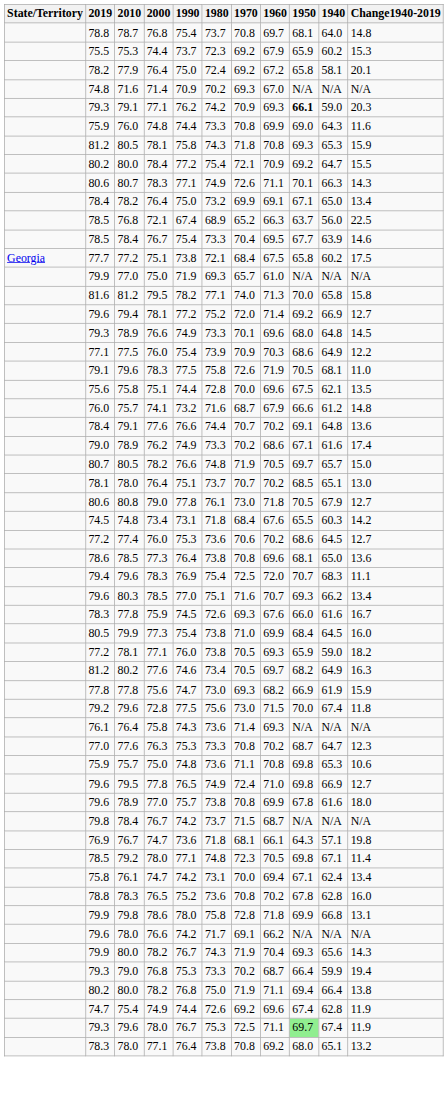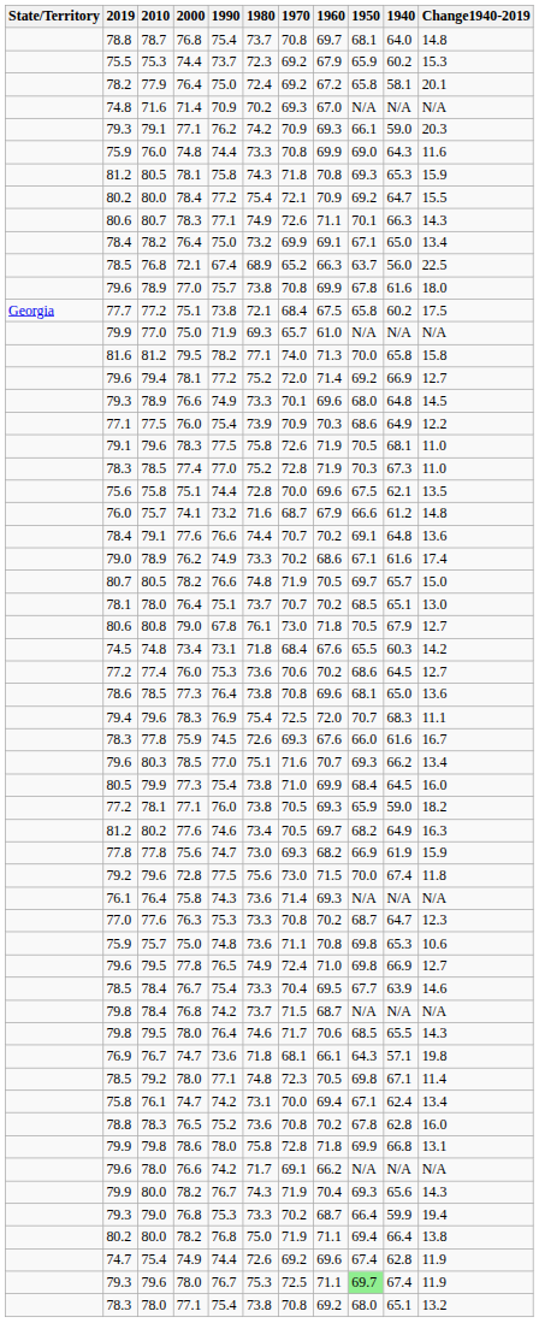79.3 / 79.1 | 1950: bold -> normal
rows swapped: 79.6 / 78.9 <-> 78.5 / 78.4
+ row: 78.3 | 78.5 | 77.4 | 77.0 | 75.2 | 72.8 | 71.9 | 70.3 | 67.3 | 11.0
80.8 | 1990: 77.8 -> 67.8
rows swapped: 78.3 / 77.8 <-> 80.3
79.8 / 78.4 | 2000: 76.7 -> 76.8
+ row: 79.8 | 79.5 | 78.0 | 76.4 | 74.6 | 71.7 | 70.6 | 68.5 | 65.5 | 14.3
78.3 / 78.0 | 1990: 76.4 -> 75.4
